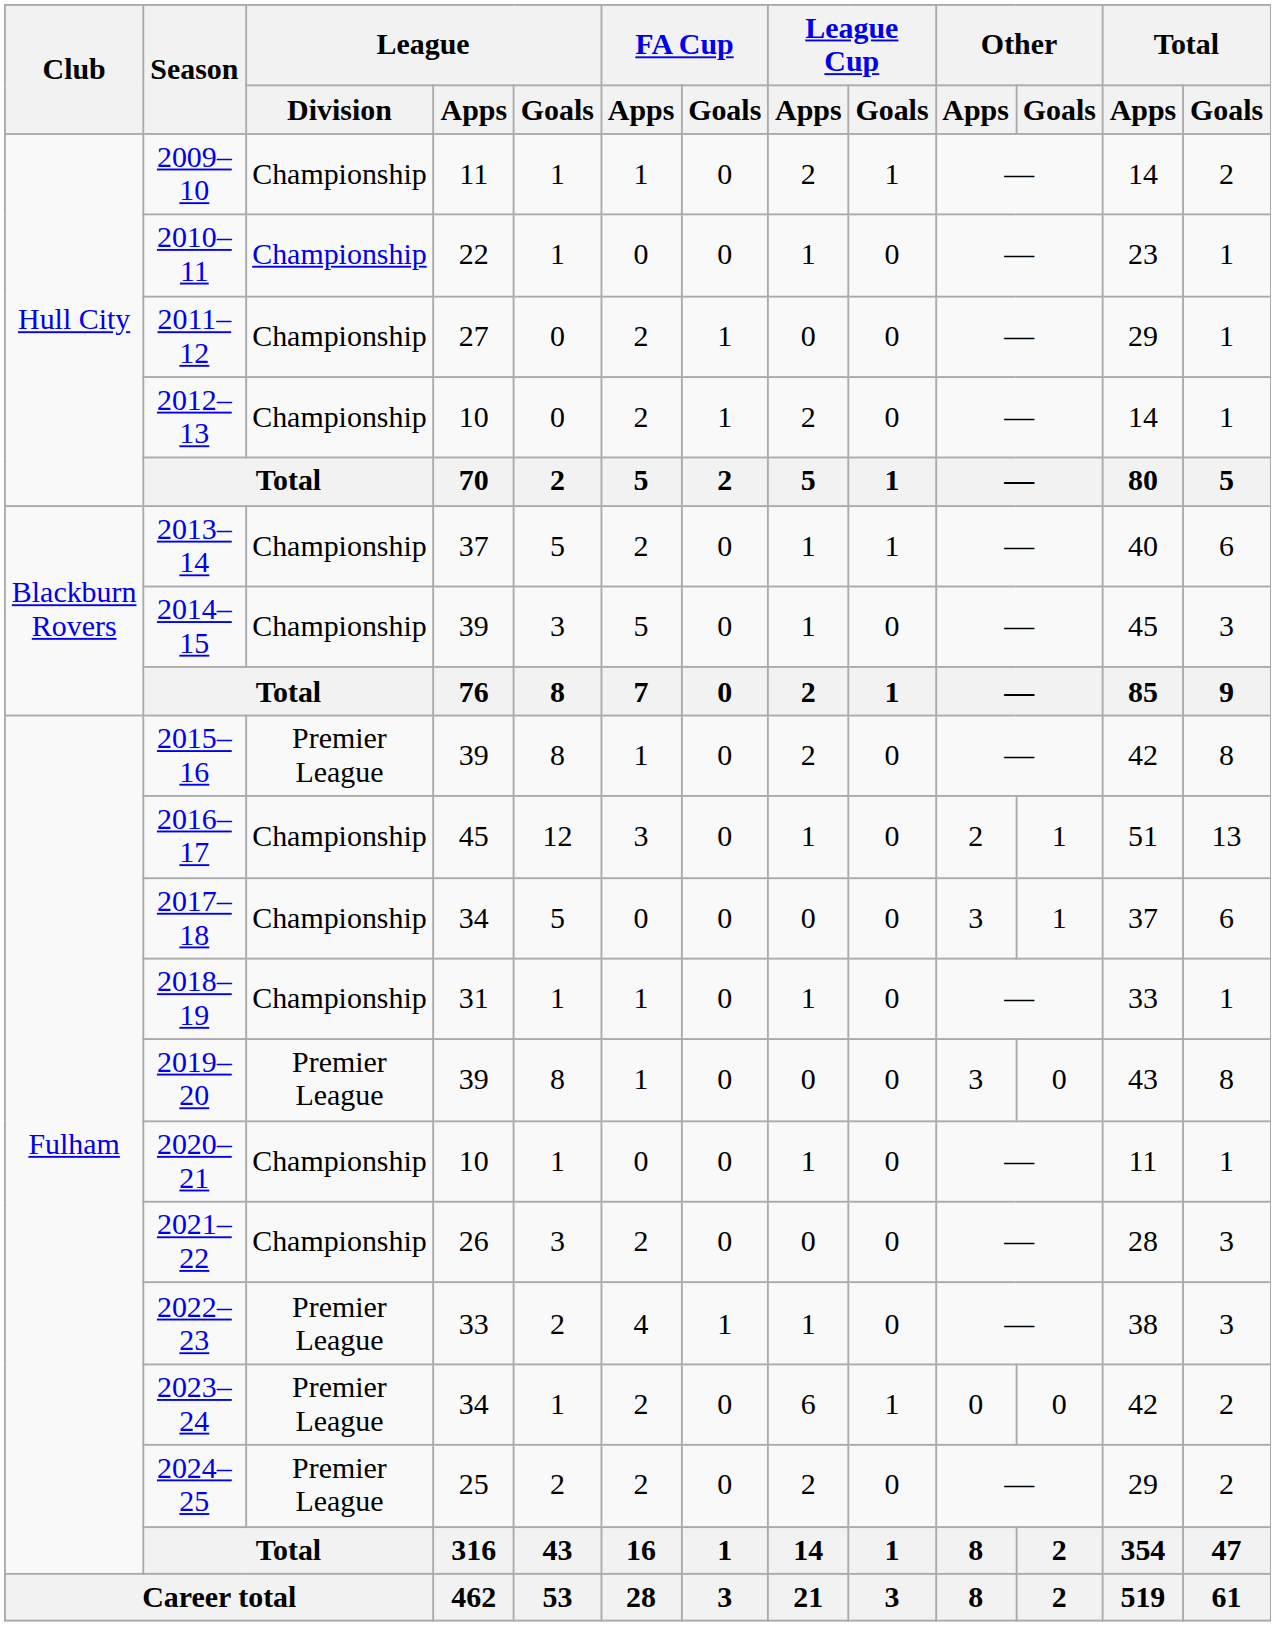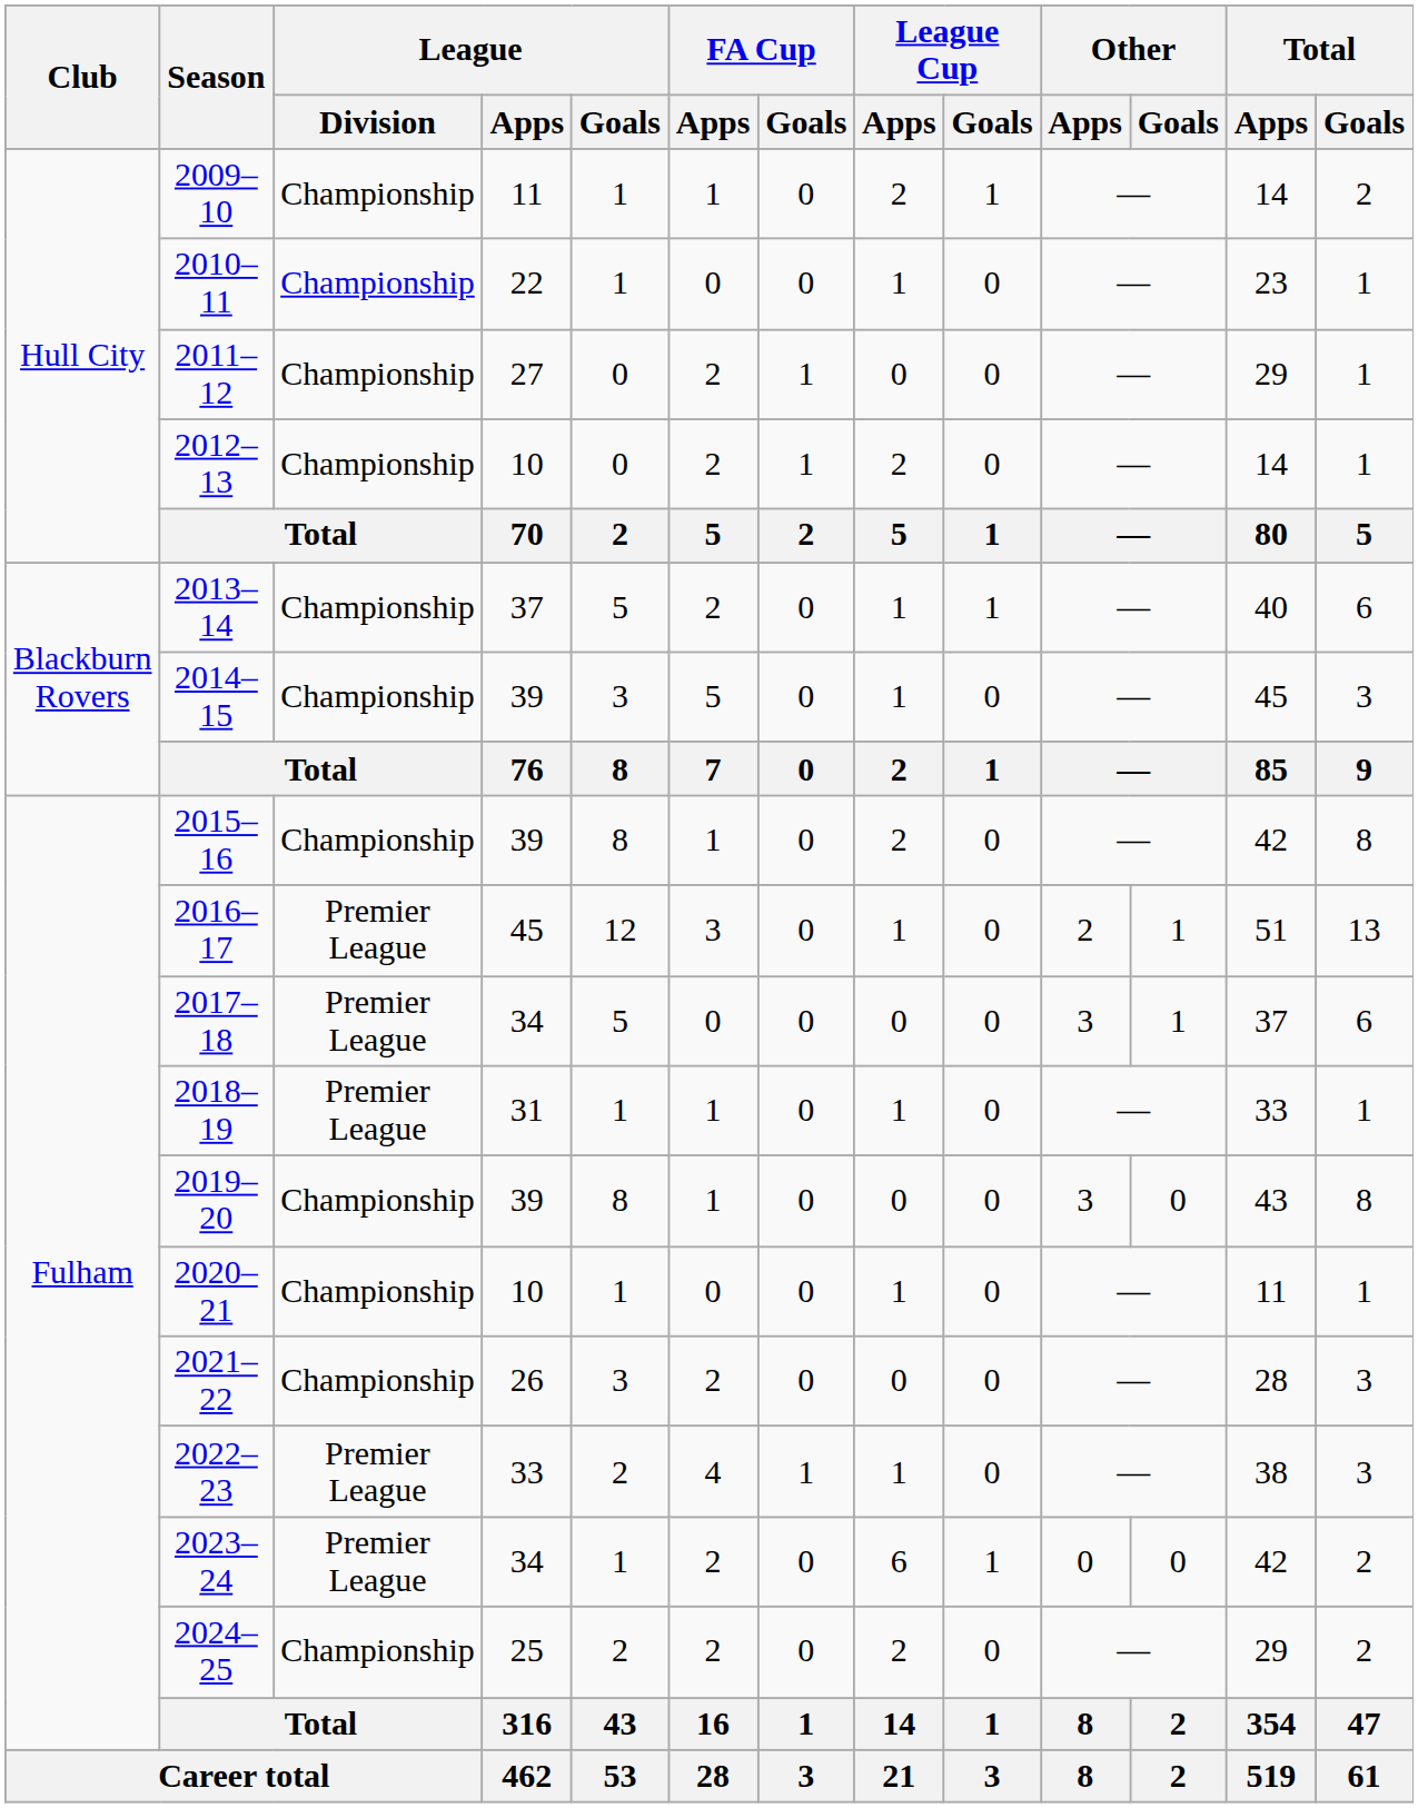2015–16 | League / Division: Premier League -> Championship
2016–17 | League / Division: Championship -> Premier League
2017–18 | League / Division: Championship -> Premier League
2018–19 | League / Division: Championship -> Premier League
2019–20 | League / Division: Premier League -> Championship
2024–25 | League / Division: Premier League -> Championship
